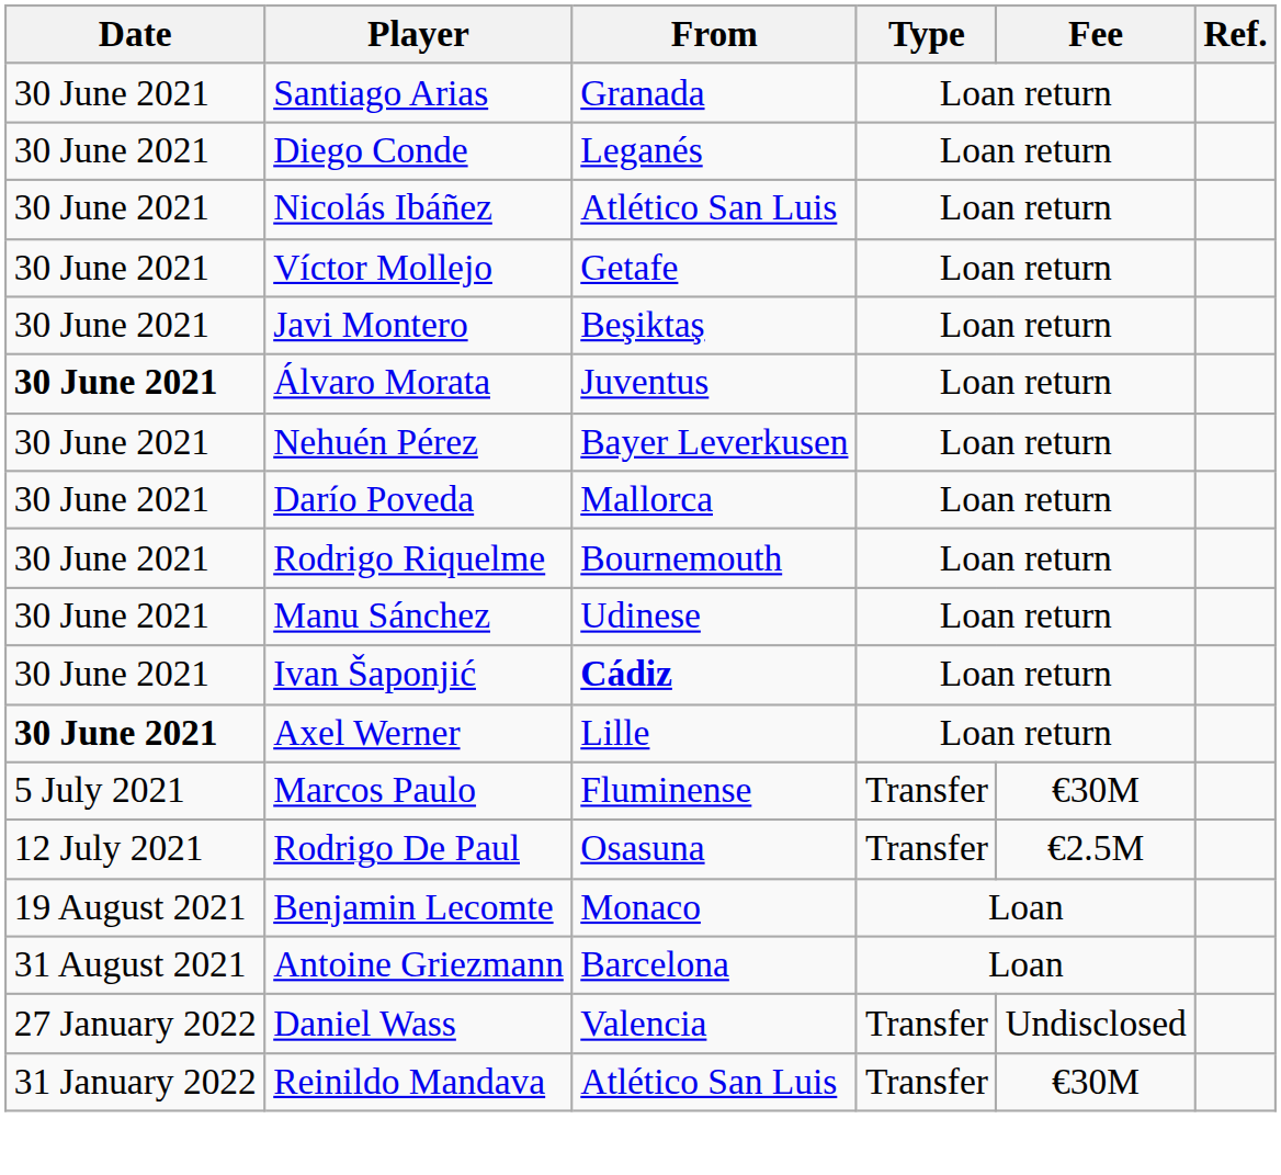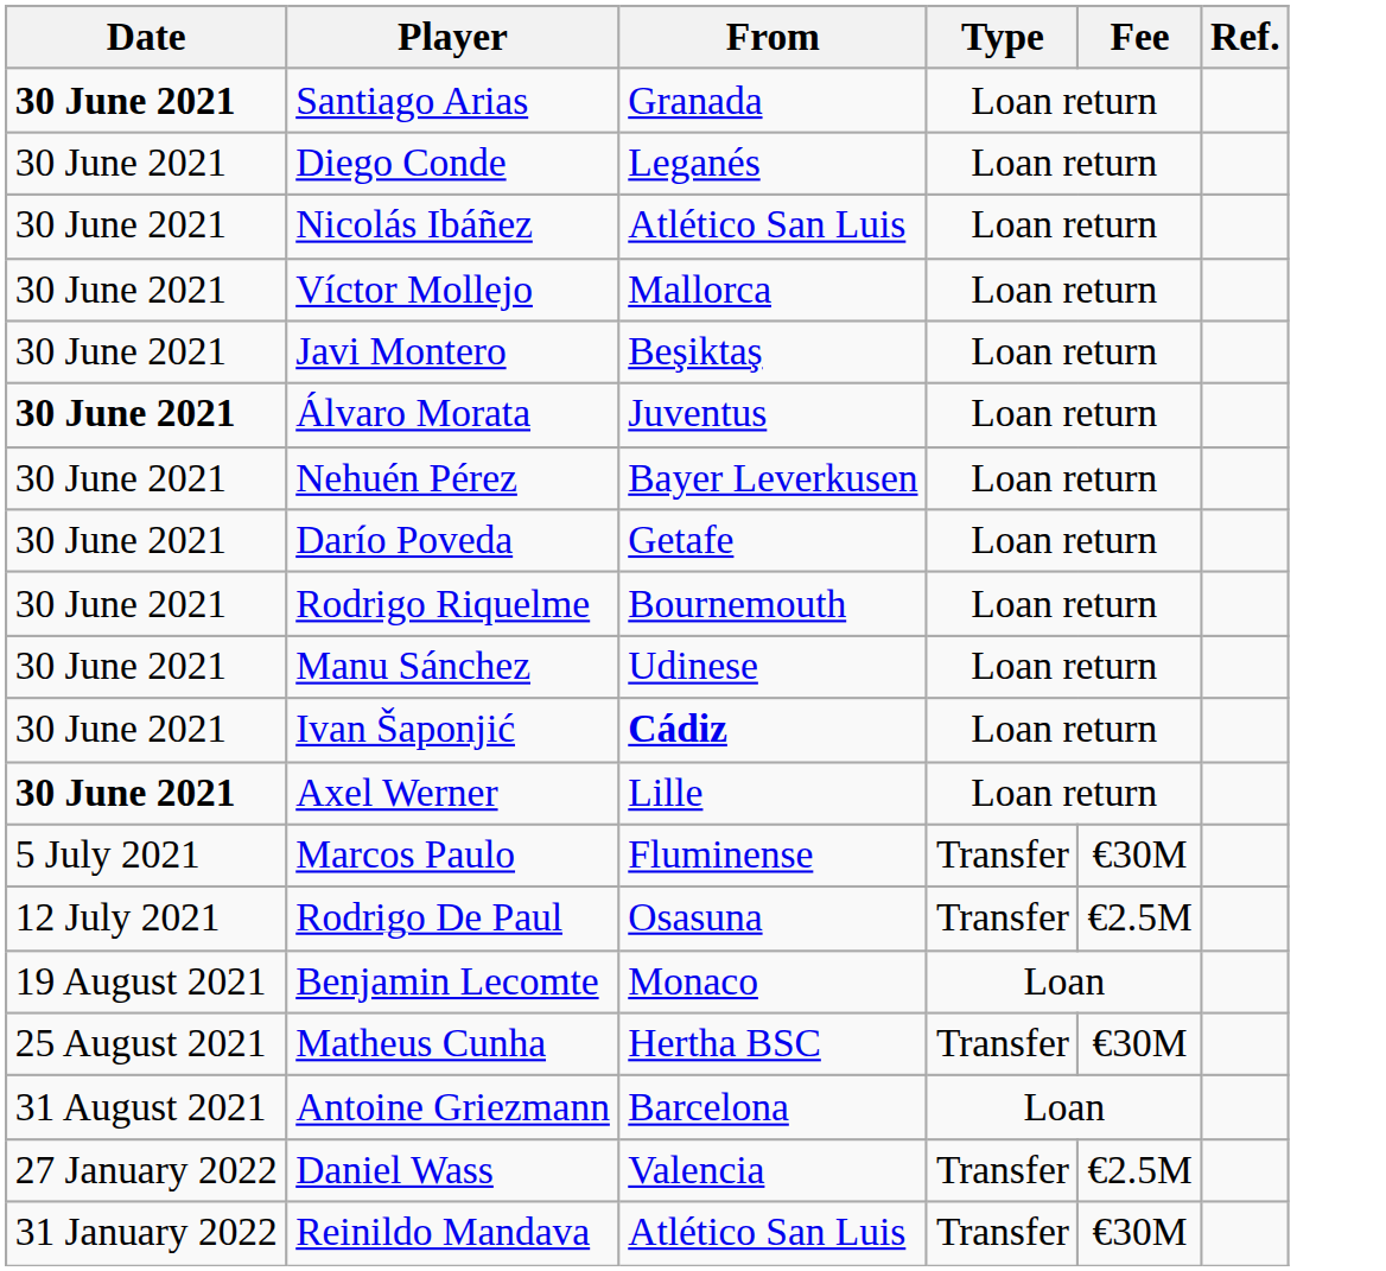Santiago Arias | Date: normal -> bold
Víctor Mollejo | From: Getafe -> Mallorca
Darío Poveda | From: Mallorca -> Getafe
+ row: 25 August 2021 | Matheus Cunha | Hertha BSC | Transfer | €30M
Daniel Wass | Fee: Undisclosed -> €2.5M
